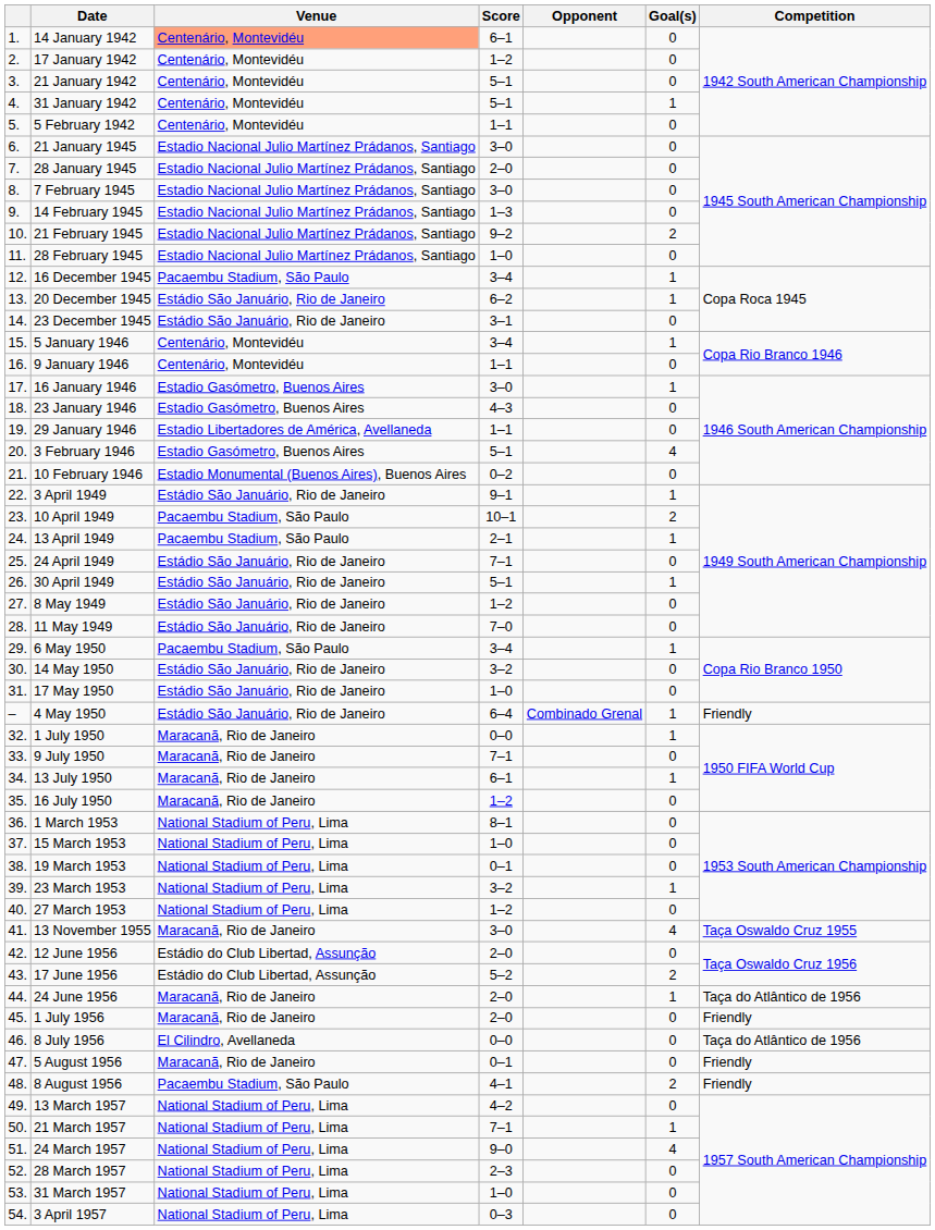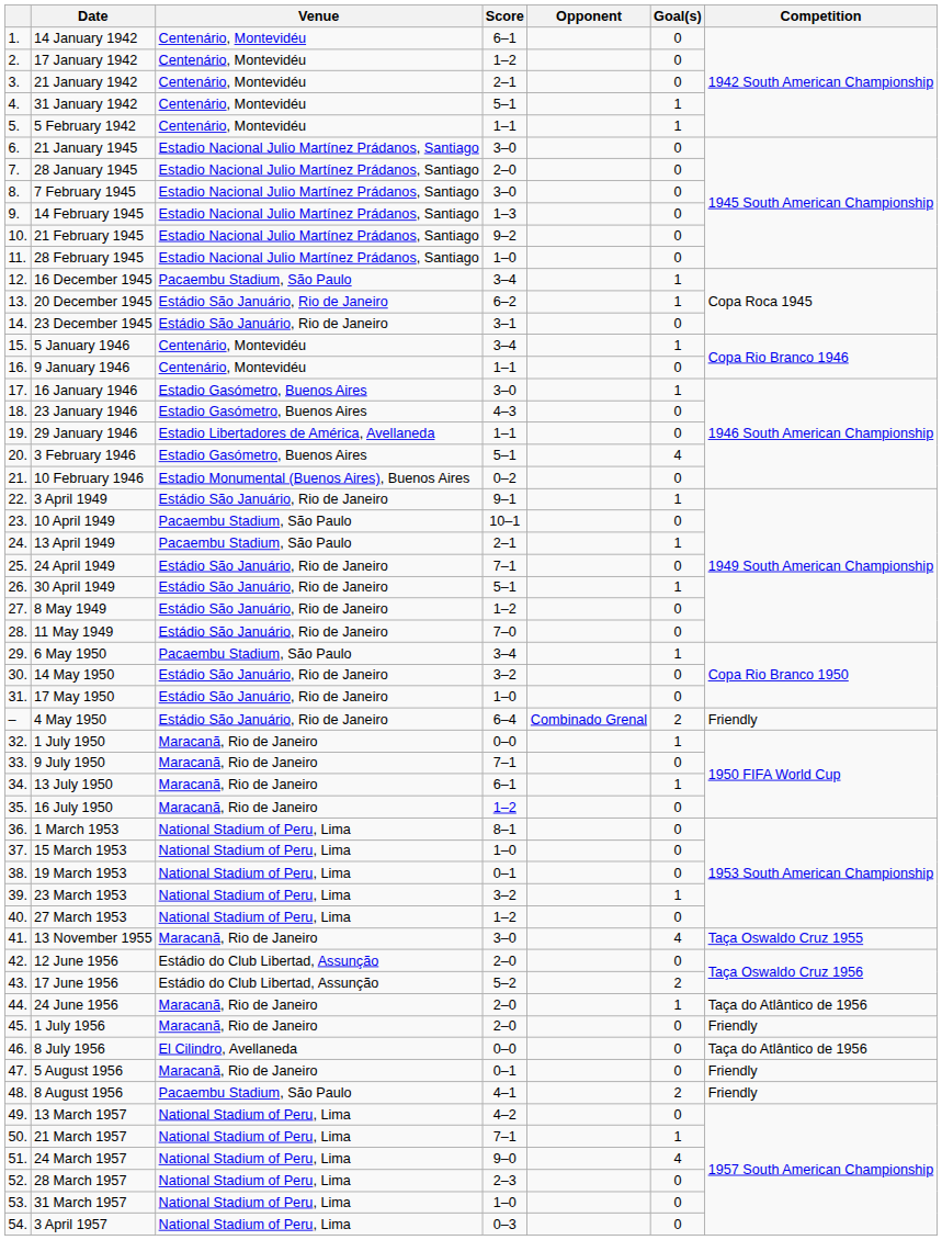14 January 1942 | Venue: lightsalmon background -> no background
21 January 1942 | Score: 5–1 -> 2–1
5 February 1942 | Goal(s): 0 -> 1
21 February 1945 | Goal(s): 2 -> 0
10 April 1949 | Goal(s): 2 -> 0
4 May 1950 | Goal(s): 1 -> 2
